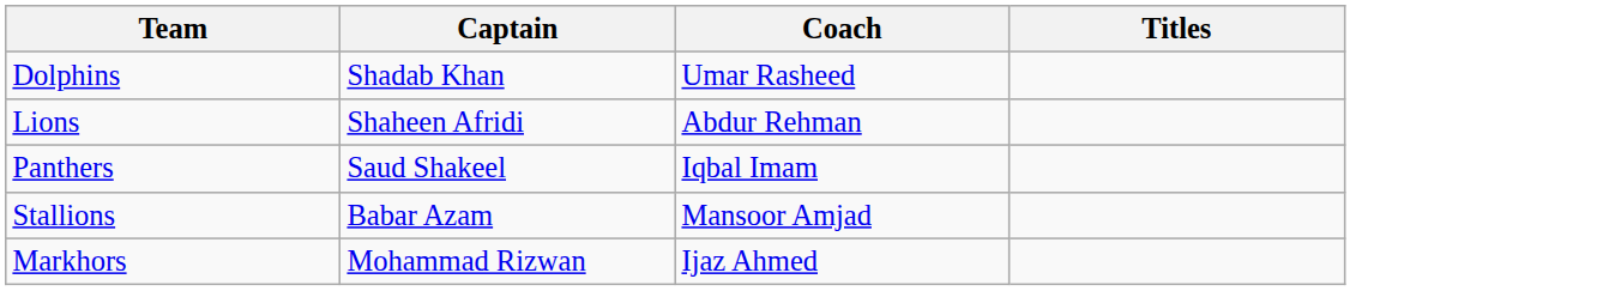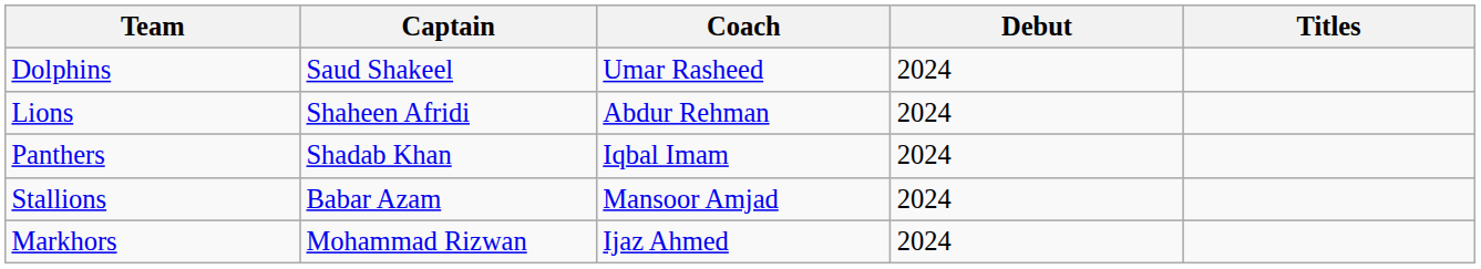+ column: Debut | 2024 | 2024 | 2024 | 2024 | 2024
Dolphins | Captain: Shadab Khan -> Saud Shakeel
Panthers | Captain: Saud Shakeel -> Shadab Khan
